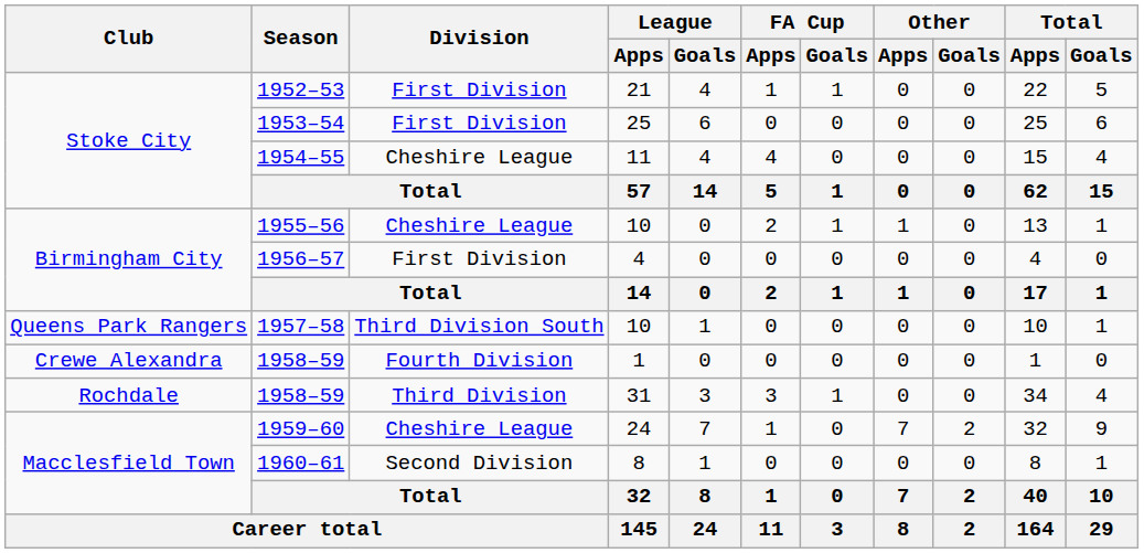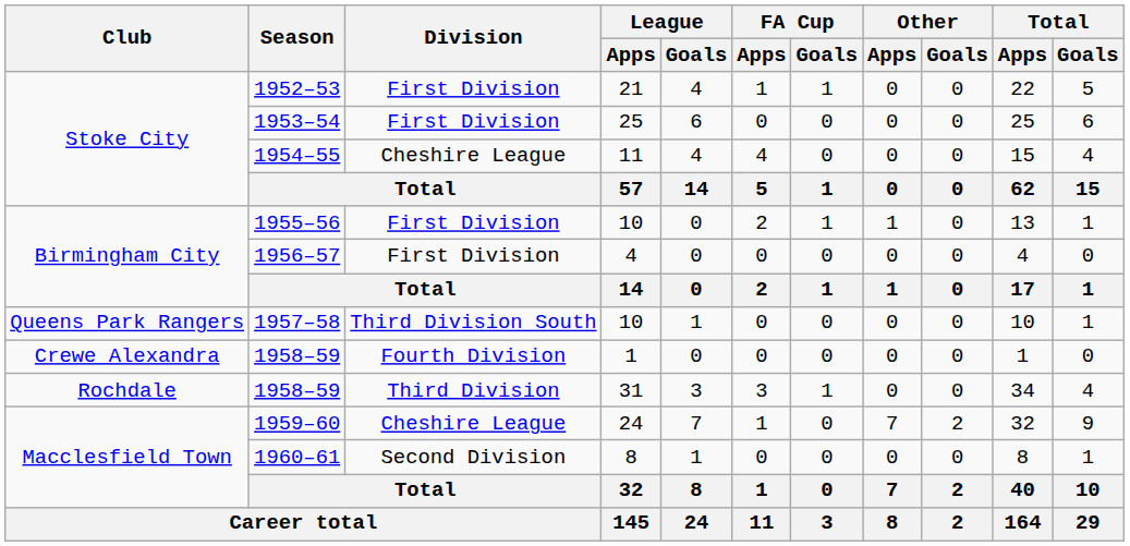1955–56 | Division: Cheshire League -> First Division
